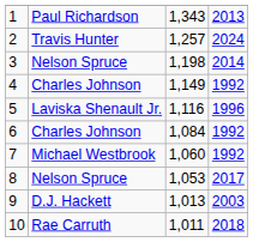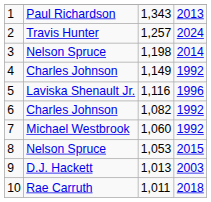6 | column 3: 1,084 -> 1,082
8 | column 4: 2017 -> 2015
